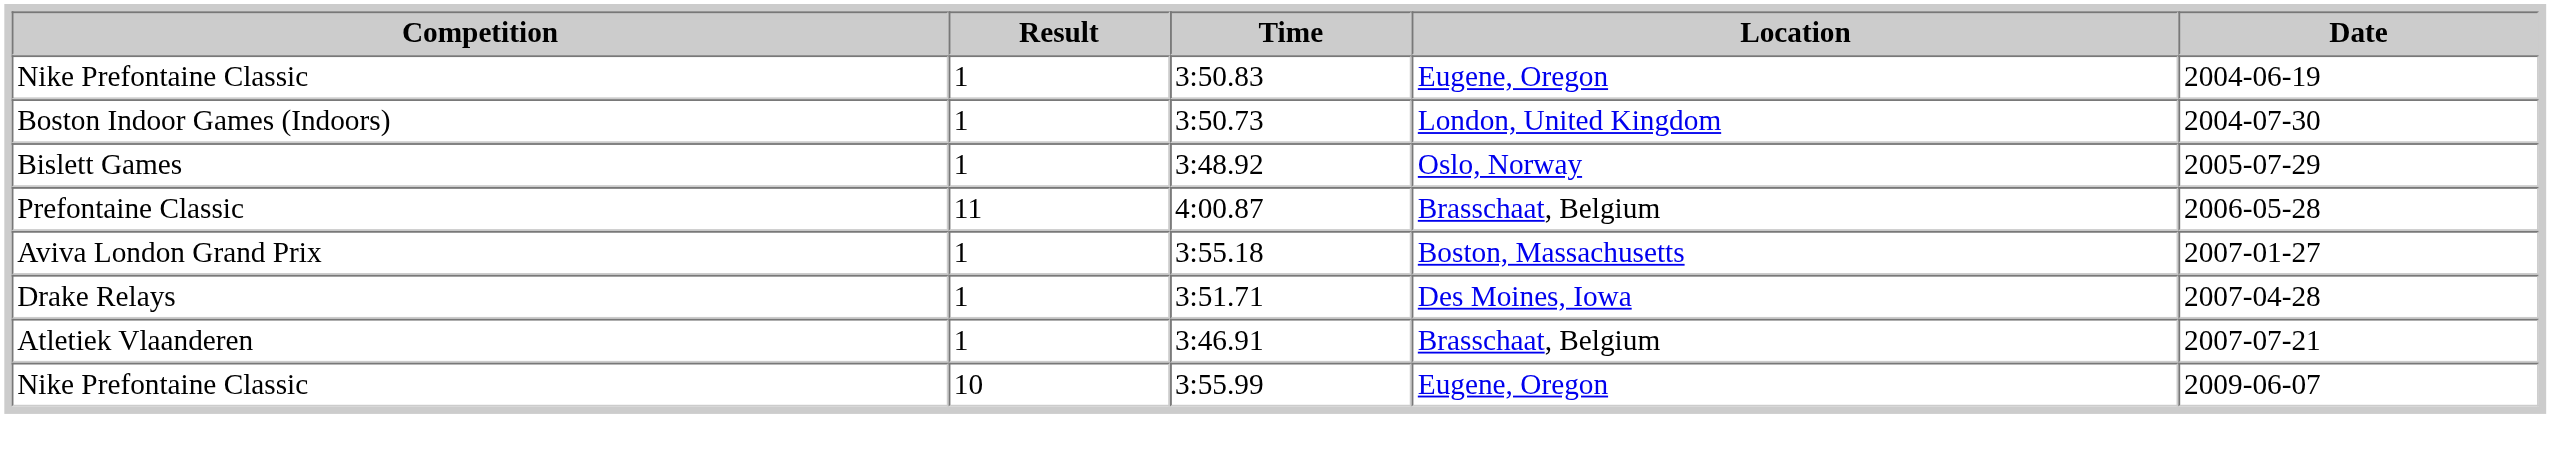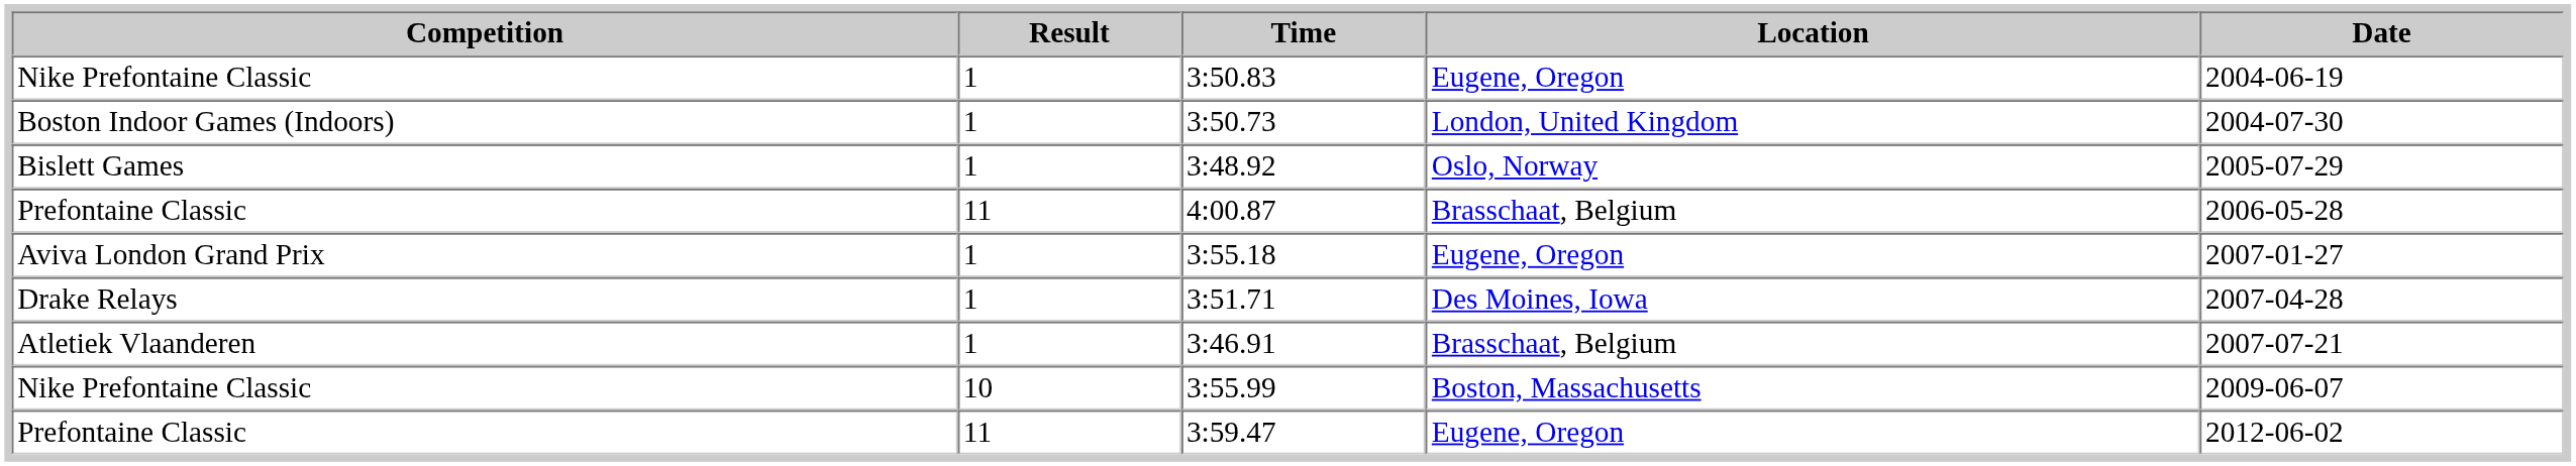3:55.18 | Location: Boston, Massachusetts -> Eugene, Oregon
3:55.99 | Location: Eugene, Oregon -> Boston, Massachusetts
+ row: Prefontaine Classic | 11 | 3:59.47 | Eugene, Oregon | 2012-06-02
